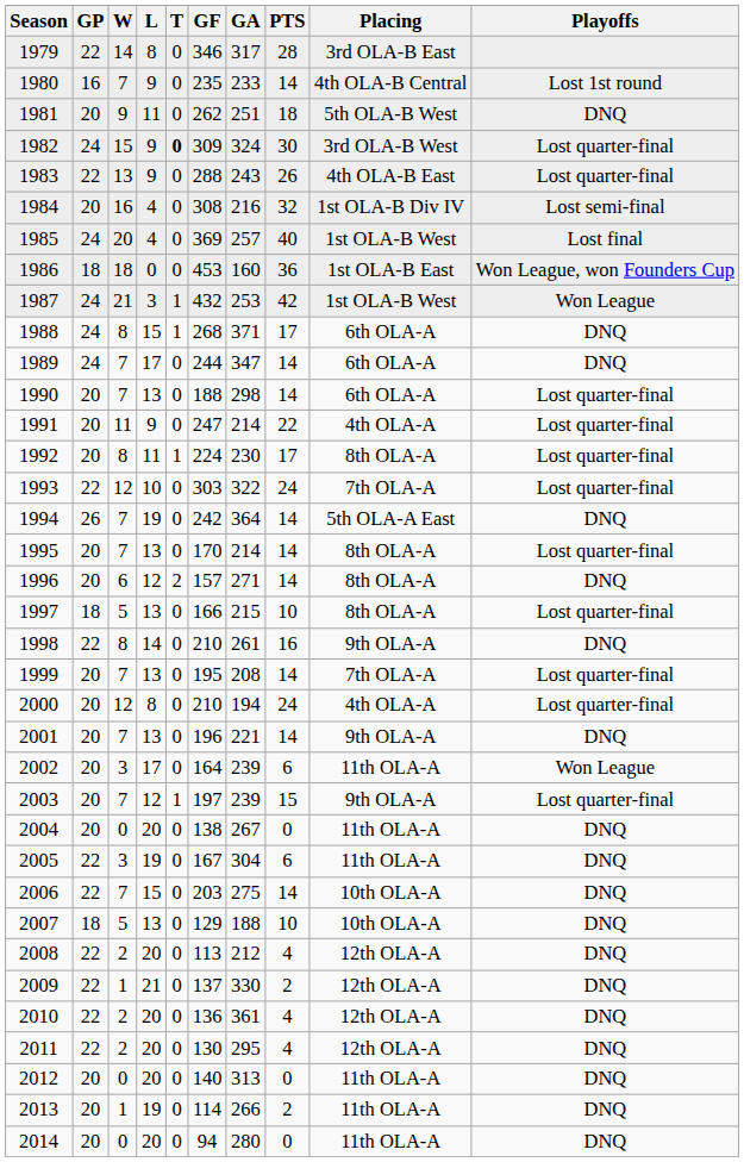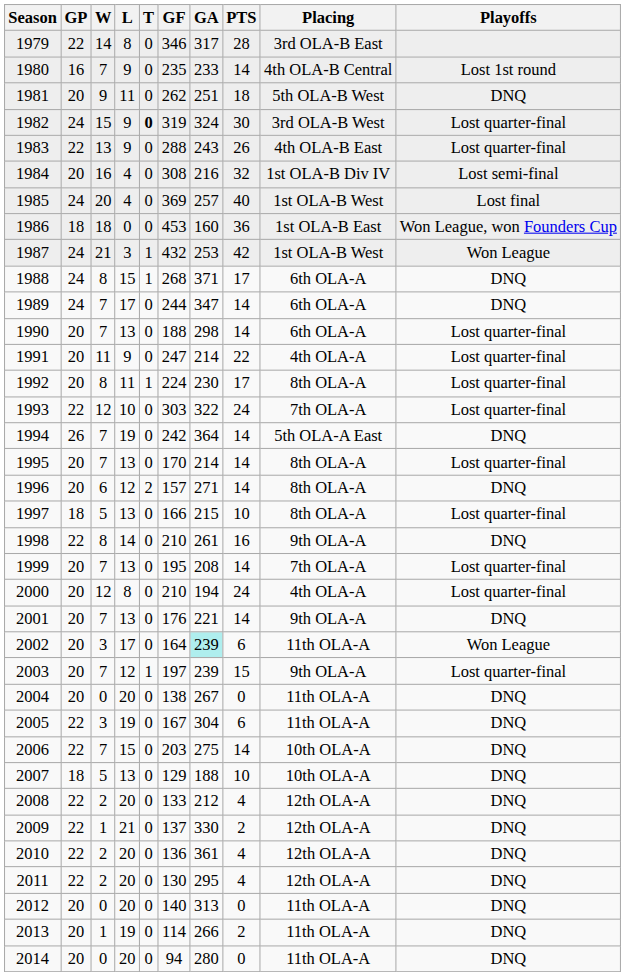1982 | GF: 309 -> 319
2001 | GF: 196 -> 176
2002 | GA: no background -> paleturquoise background
2008 | GF: 113 -> 133
